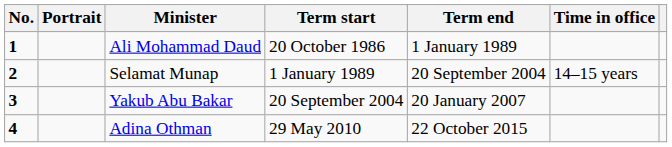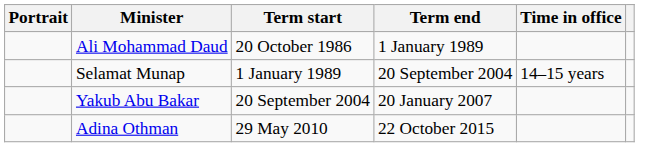- column: No. | 1 | 2 | 3 | 4
